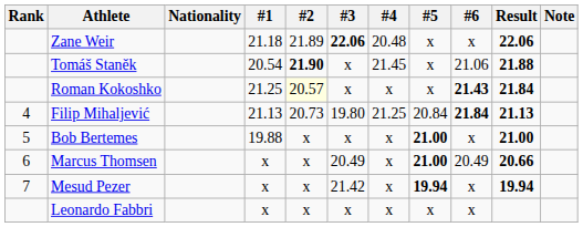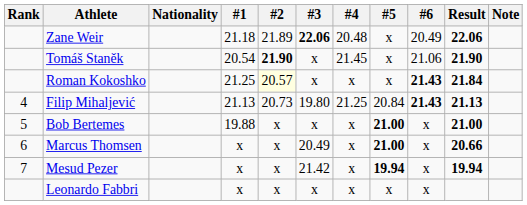Zane Weir | #6: x -> 20.49
Tomáš Staněk | Result: 21.88 -> 21.90
Filip Mihaljević | #6: 21.84 -> 21.43
Marcus Thomsen | #6: 20.49 -> x
